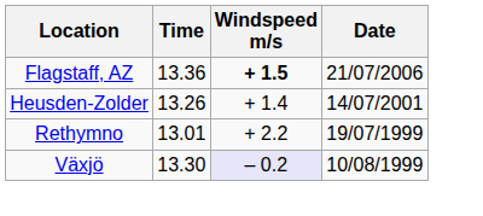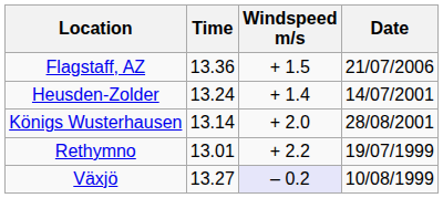Flagstaff, AZ | Windspeed m/s: bold -> normal
Heusden-Zolder | Time: 13.26 -> 13.24
+ row: Königs Wusterhausen | 13.14 | + 2.0 | 28/08/2001
Växjö | Time: 13.30 -> 13.27
